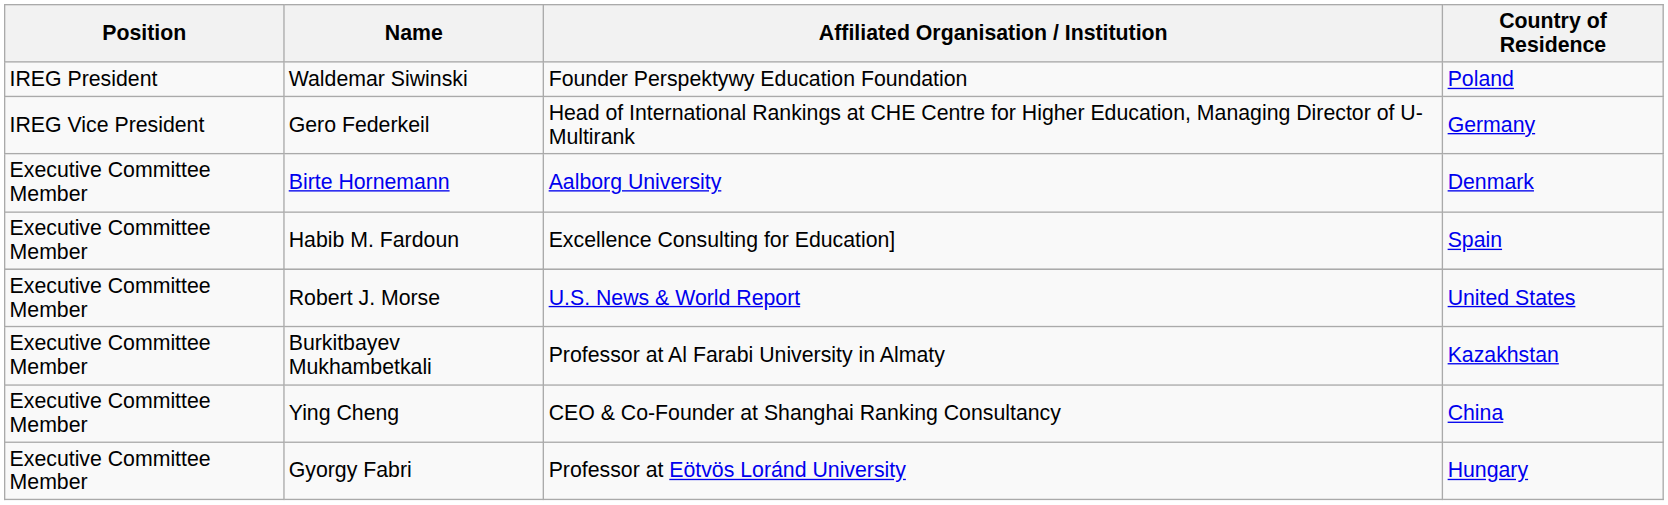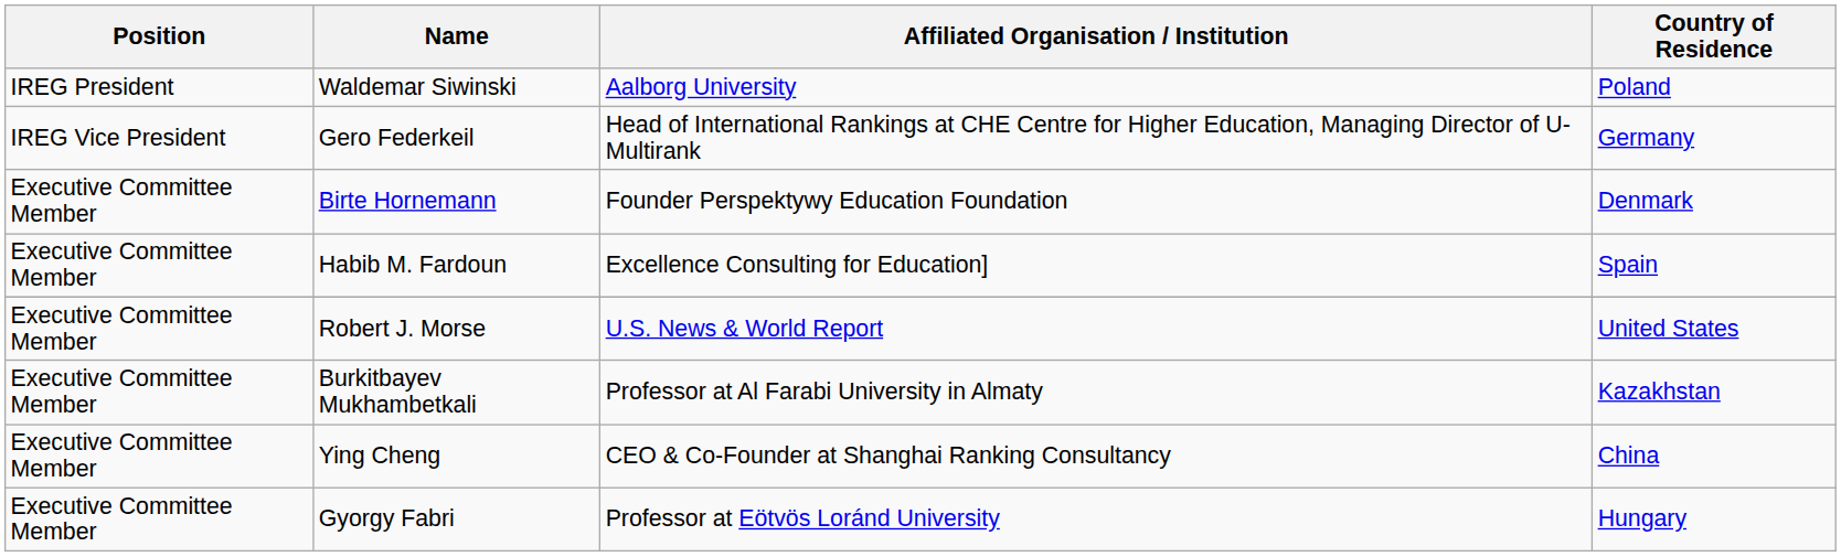Waldemar Siwinski | Affiliated Organisation / Institution: Founder Perspektywy Education Foundation -> Aalborg University
Birte Hornemann | Affiliated Organisation / Institution: Aalborg University -> Founder Perspektywy Education Foundation
